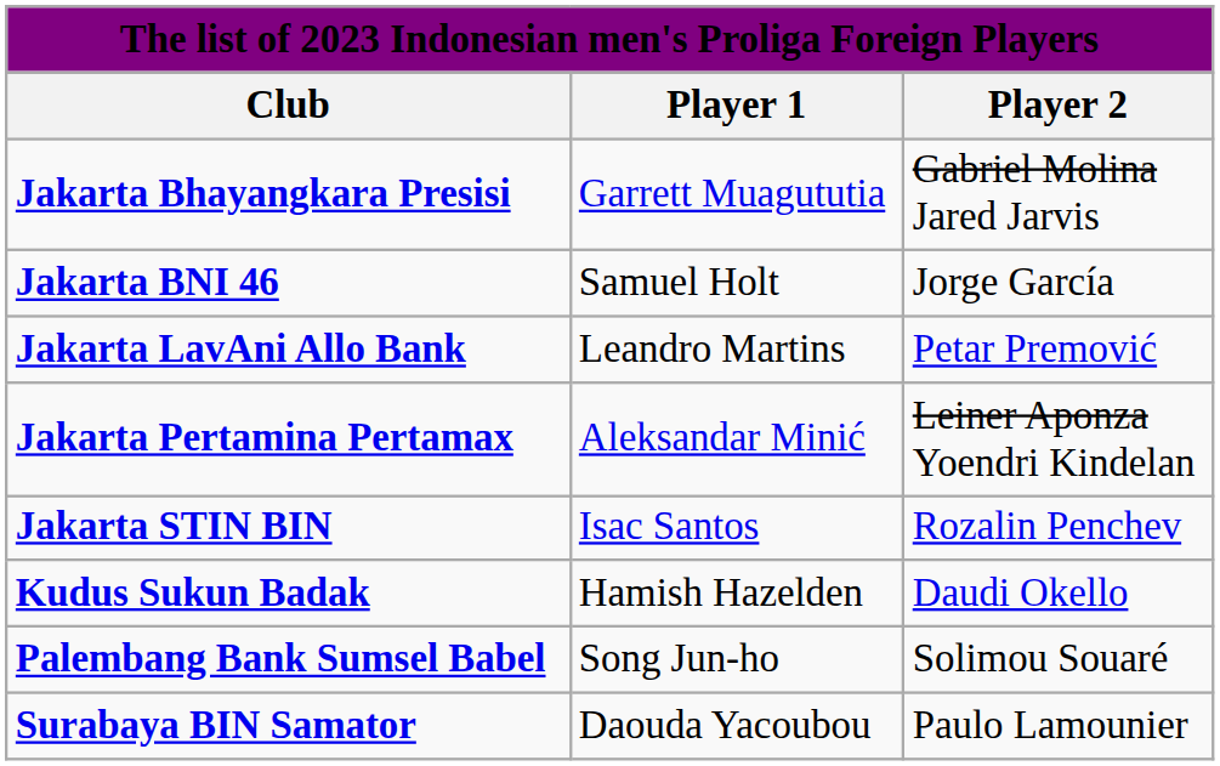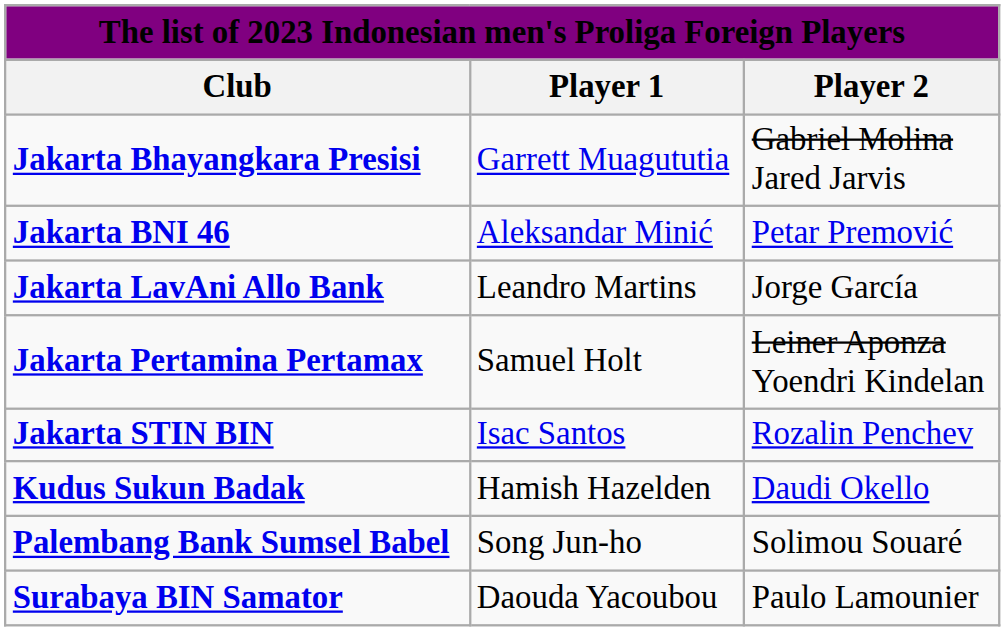Jakarta BNI 46 | Player 1: Samuel Holt -> Aleksandar Minić
Jakarta BNI 46 | Player 2: Jorge García -> Petar Premović
Jakarta LavAni Allo Bank | Player 2: Petar Premović -> Jorge García
Jakarta Pertamina Pertamax | Player 1: Aleksandar Minić -> Samuel Holt
